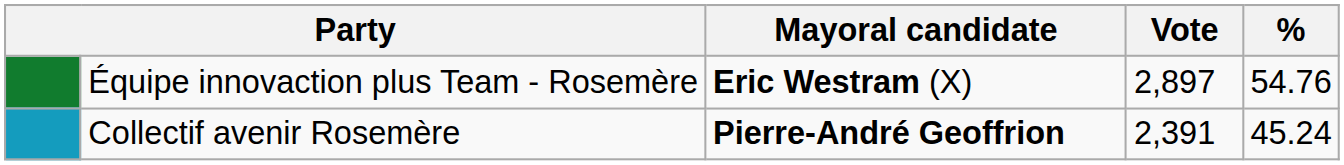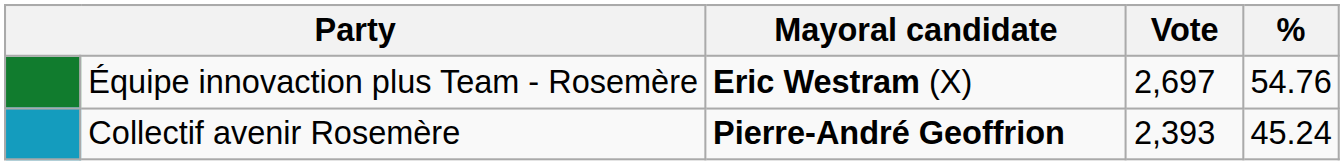Équipe innovaction plus Team - Rosemère | Vote: 2,897 -> 2,697
Collectif avenir Rosemère | Vote: 2,391 -> 2,393
